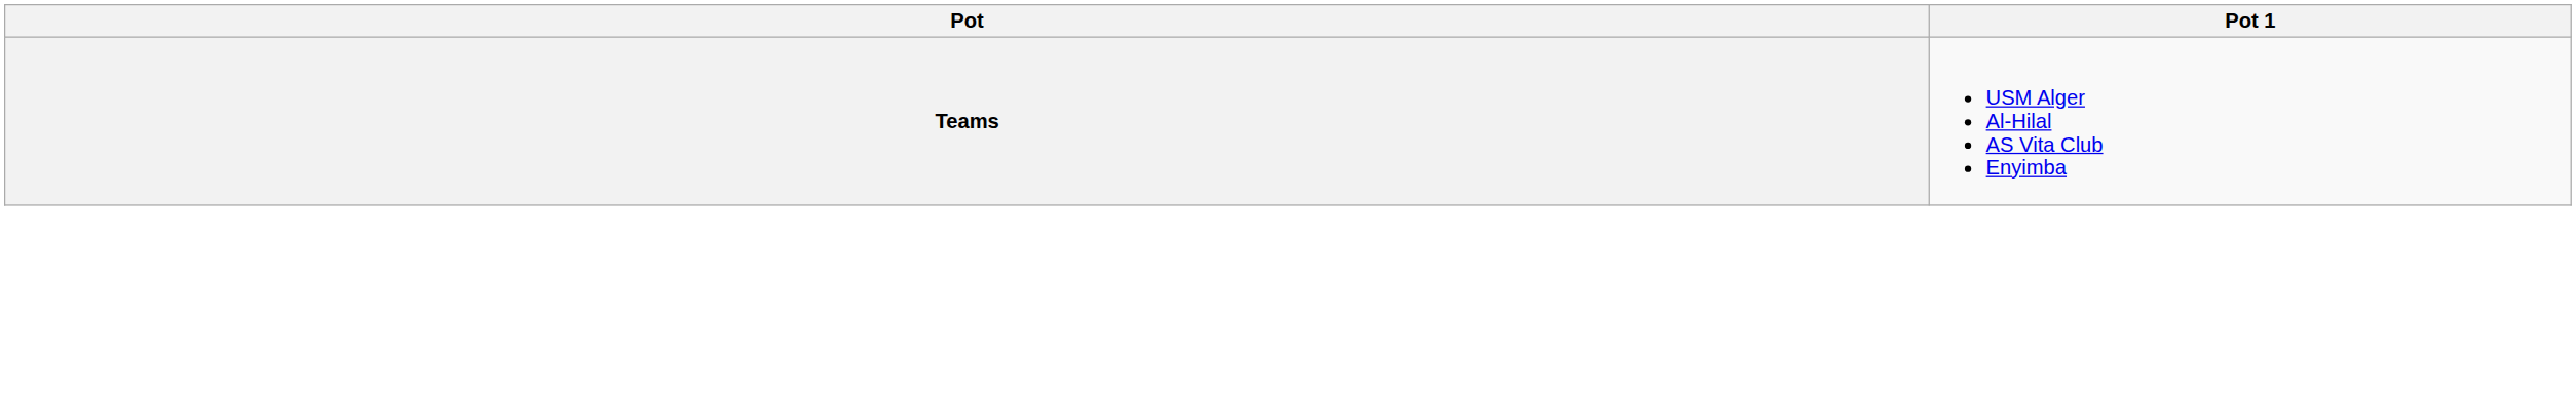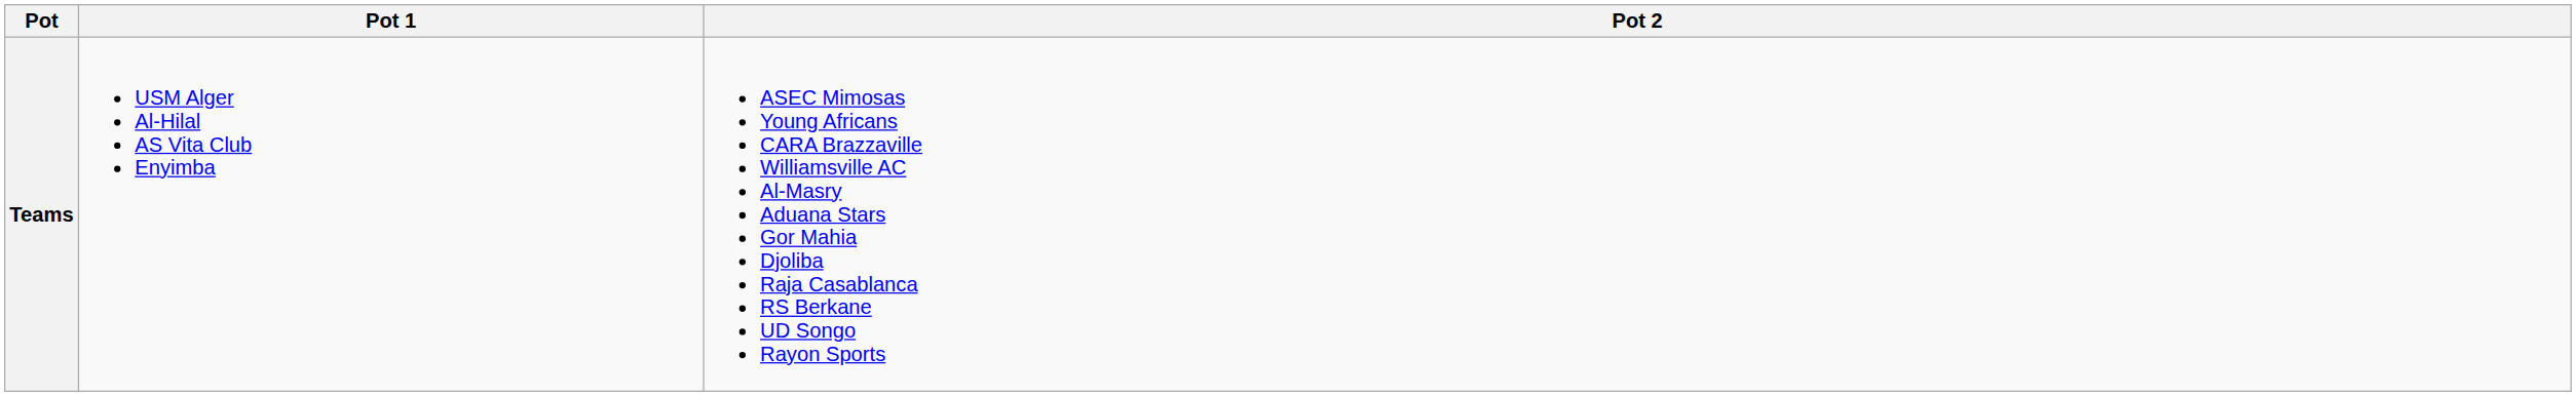+ column: Pot 2 | ASEC Mimosas Young Africans CARA Brazzaville Williamsville AC Al-Masry Aduana Stars Gor Mahia Djoliba Raja Casablanca RS Berkane UD Songo Rayon Sports
